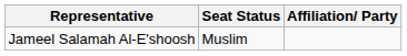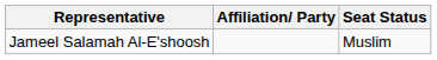columns swapped: Affiliation/ Party <-> Seat Status
